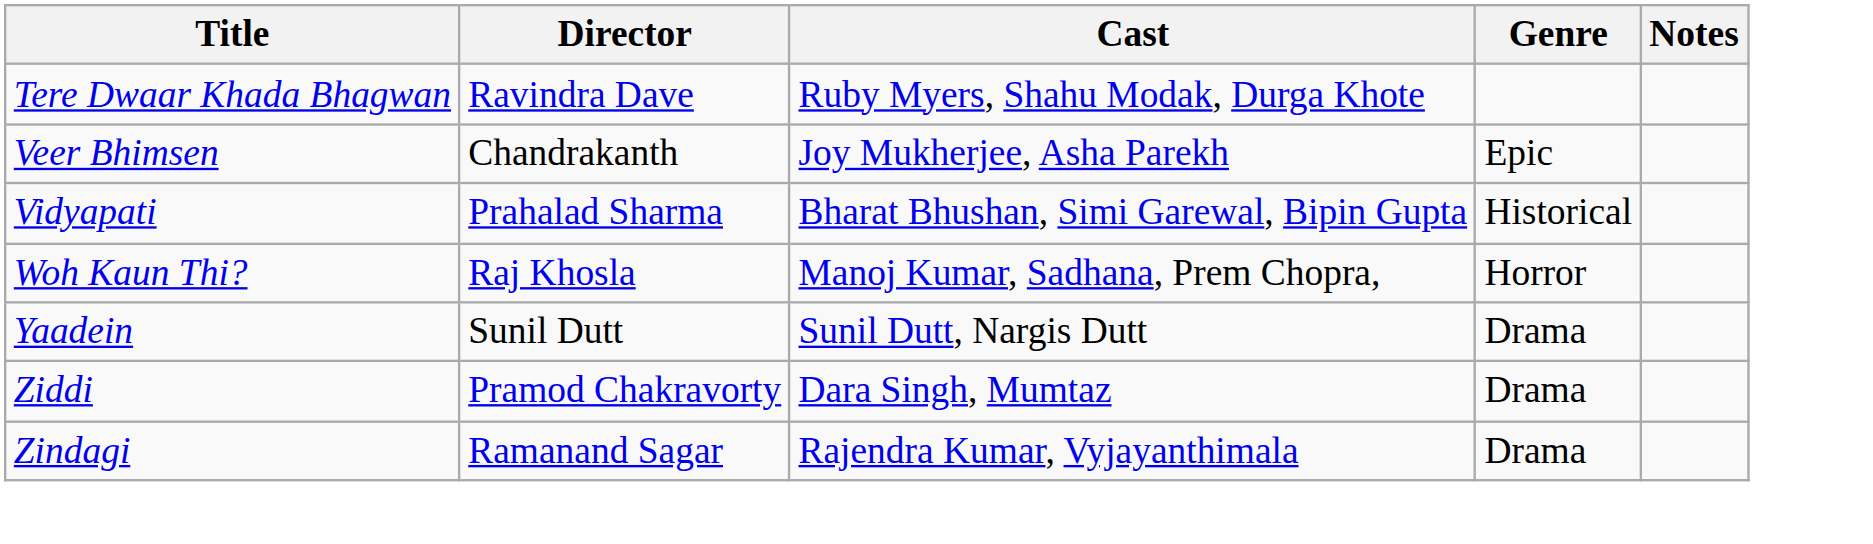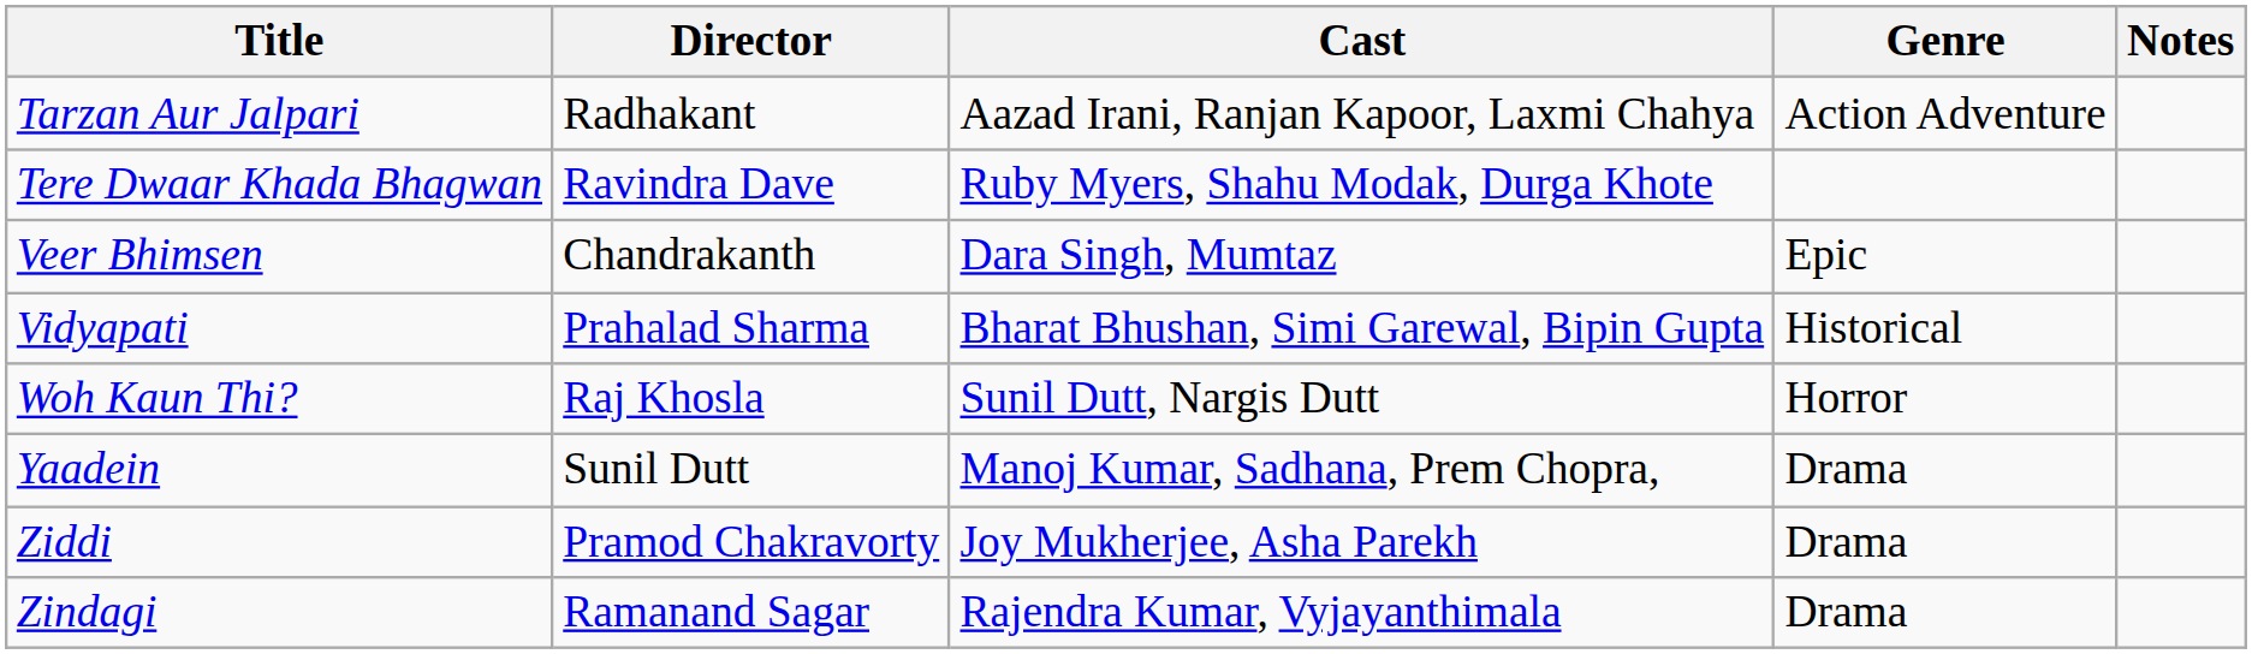+ row: Tarzan Aur Jalpari | Radhakant | Aazad Irani, Ranjan Kapoor, Laxmi Chahya | Action Adventure
Veer Bhimsen | Cast: Joy Mukherjee, Asha Parekh -> Dara Singh, Mumtaz
Woh Kaun Thi? | Cast: Manoj Kumar, Sadhana, Prem Chopra, -> Sunil Dutt, Nargis Dutt
Yaadein | Cast: Sunil Dutt, Nargis Dutt -> Manoj Kumar, Sadhana, Prem Chopra,
Ziddi | Cast: Dara Singh, Mumtaz -> Joy Mukherjee, Asha Parekh
